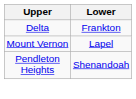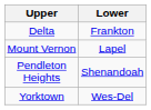+ row: Yorktown | Wes-Del
